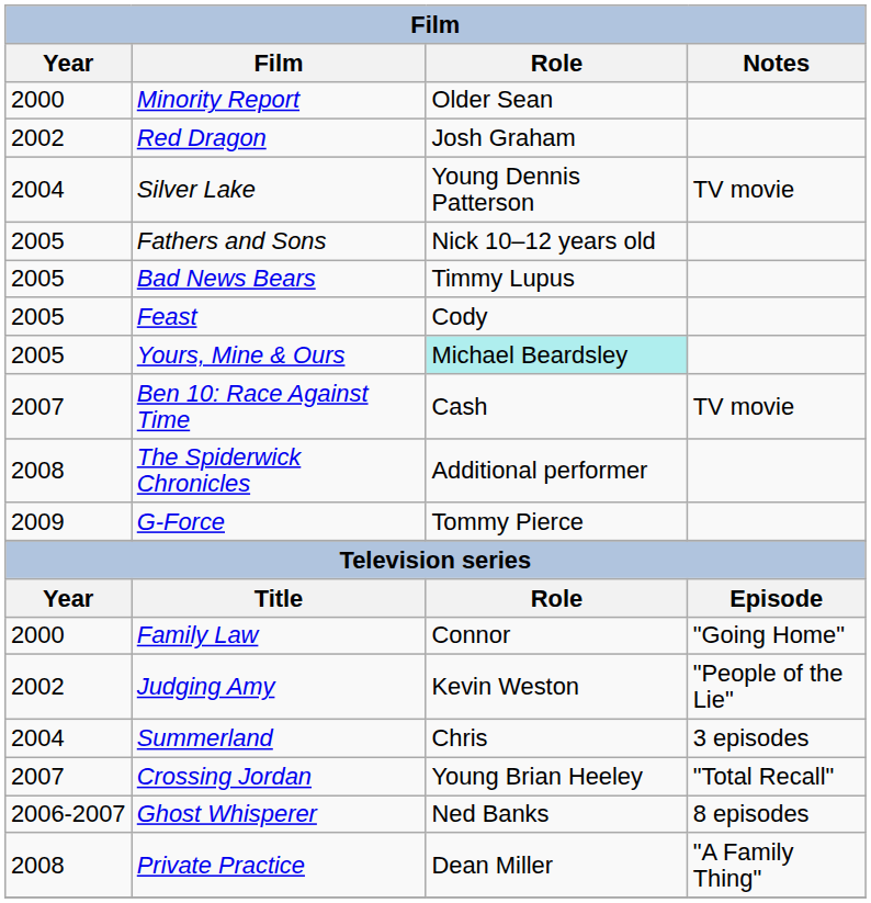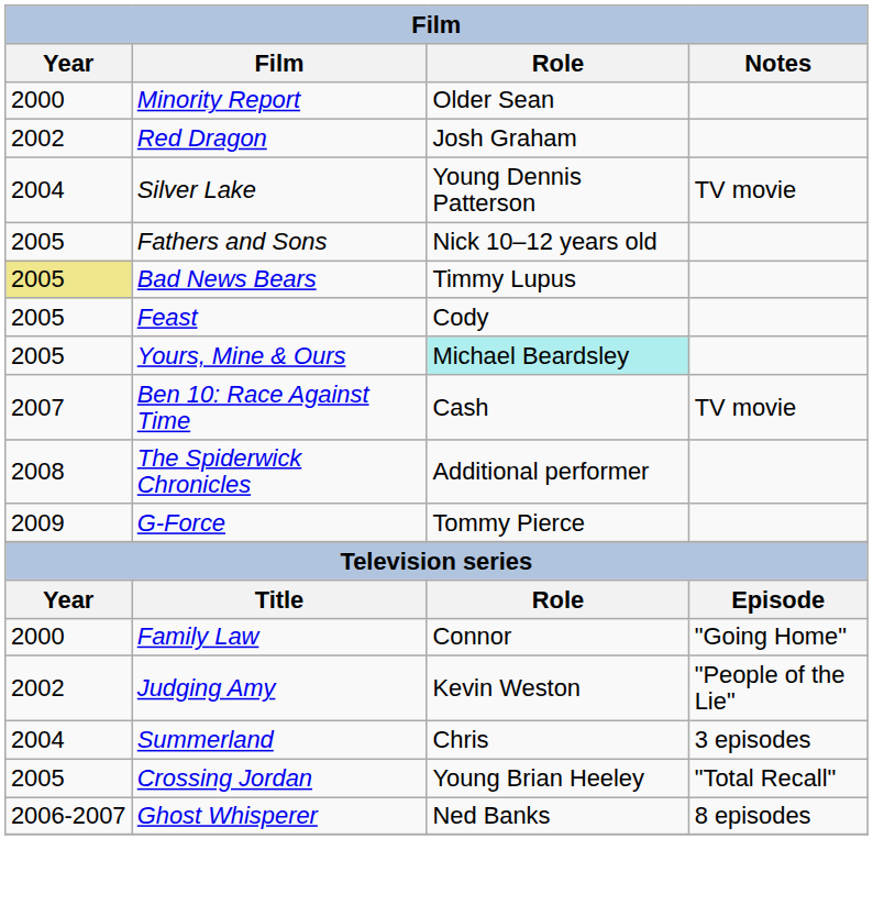Bad News Bears | Year: no background -> khaki background
Crossing Jordan | Year: 2007 -> 2005
- row: 2008 | Private Practice | Dean Miller | "A Family Thing"
